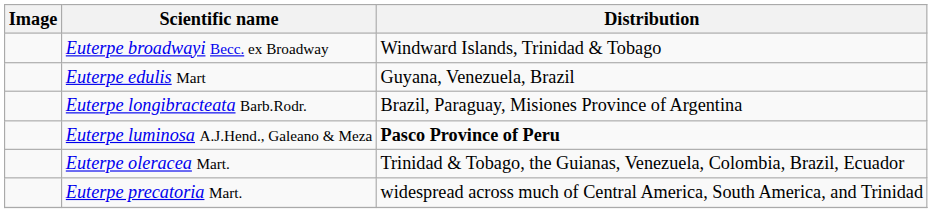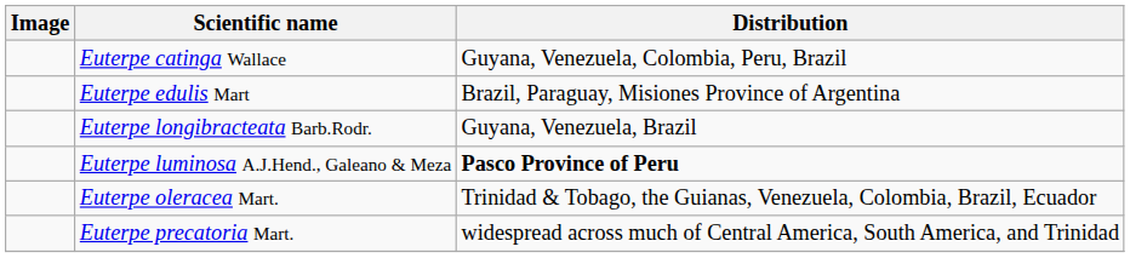- row: Euterpe broadwayi Becc. ex Broadway | Windward Islands, Trinidad & Tobago
+ row: Euterpe catinga Wallace | Guyana, Venezuela, Colombia, Peru, Brazil
Euterpe edulis Mart | Distribution: Guyana, Venezuela, Brazil -> Brazil, Paraguay, Misiones Province of Argentina
Euterpe longibracteata Barb.Rodr. | Distribution: Brazil, Paraguay, Misiones Province of Argentina -> Guyana, Venezuela, Brazil
